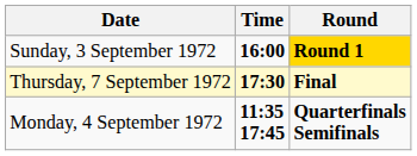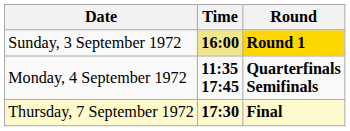Sunday, 3 September 1972 | Time: no background -> khaki background
rows swapped: Monday, 4 September 1972 <-> Thursday, 7 September 1972
